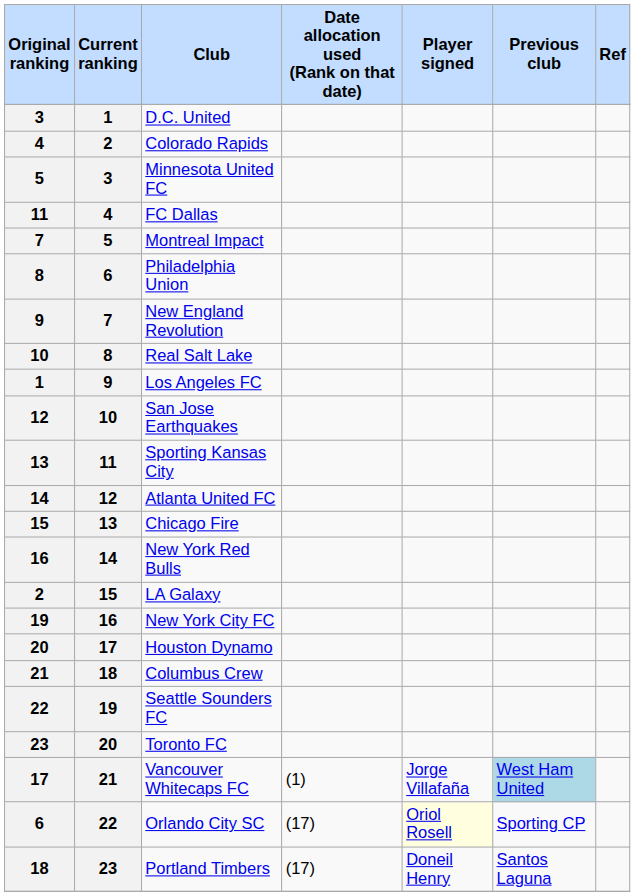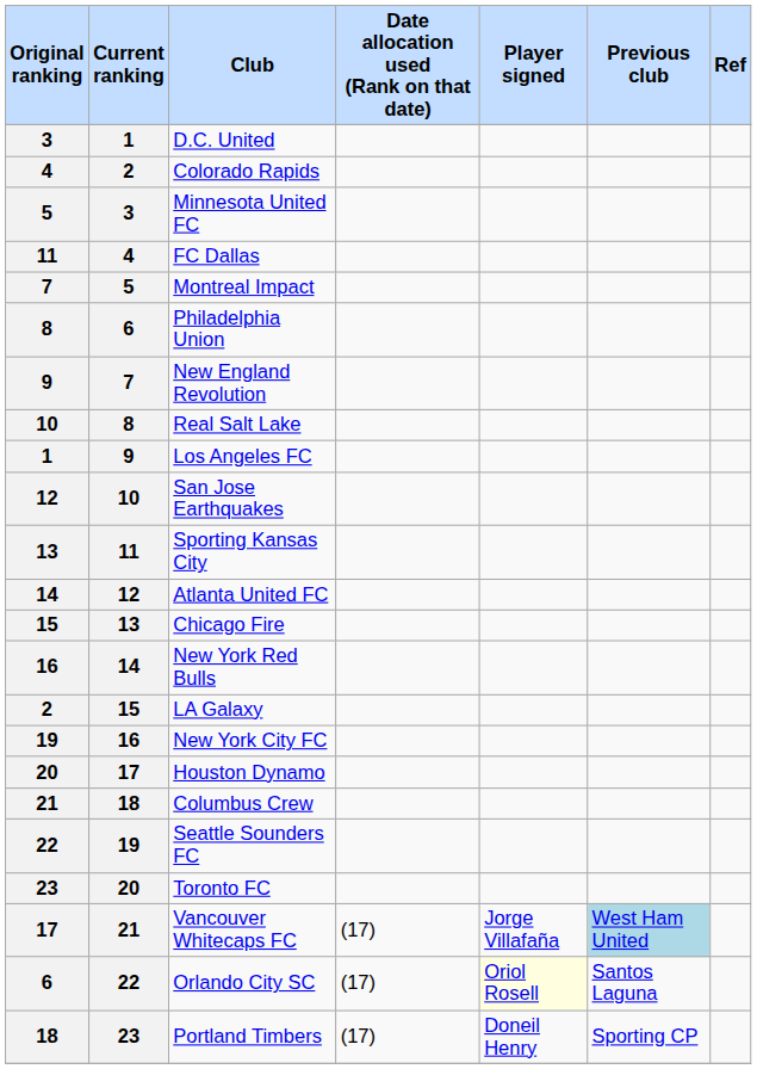Vancouver Whitecaps FC | Date allocation used (Rank on that date): (1) -> (17)
Orlando City SC | Previous club: Sporting CP -> Santos Laguna
Portland Timbers | Previous club: Santos Laguna -> Sporting CP
